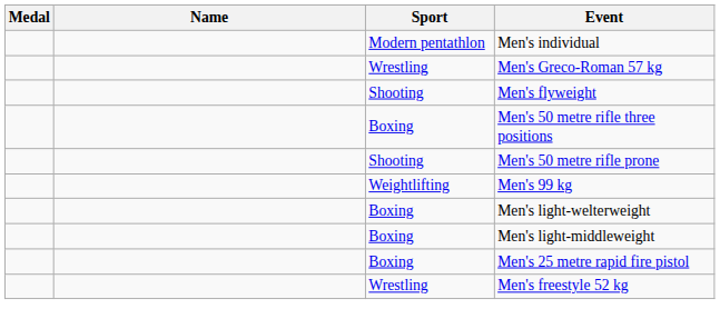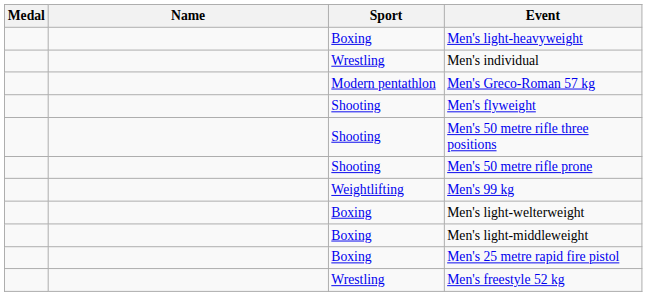+ row: Boxing | Men's light-heavyweight
Men's individual | Sport: Modern pentathlon -> Wrestling
Men's Greco-Roman 57 kg | Sport: Wrestling -> Modern pentathlon
Men's 50 metre rifle three positions | Sport: Boxing -> Shooting
